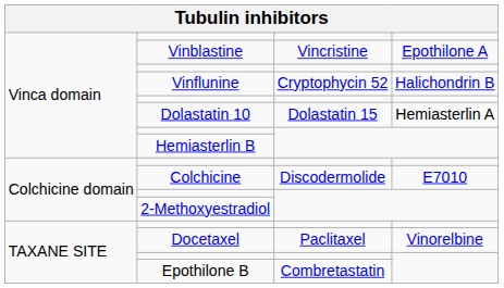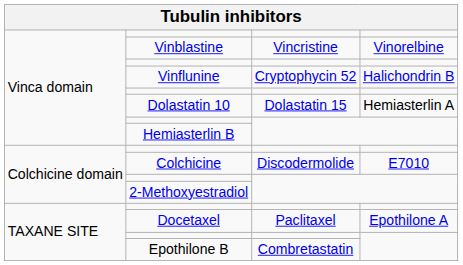Vinblastine | column 4: Epothilone A -> Vinorelbine
Docetaxel | column 4: Vinorelbine -> Epothilone A
